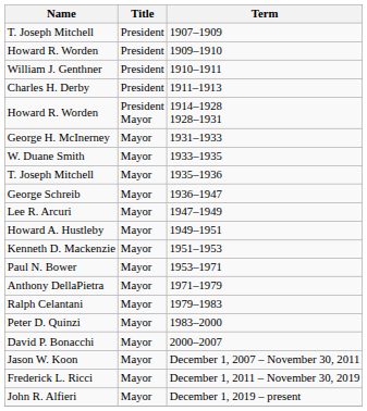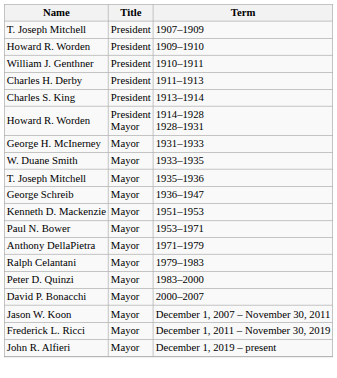+ row: Charles S. King | President | 1913–1914
- row: Lee R. Arcuri | Mayor | 1947–1949
- row: Howard A. Hustleby | Mayor | 1949–1951
